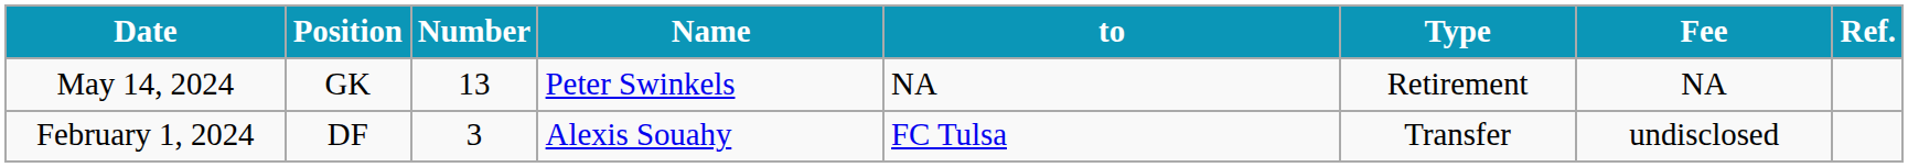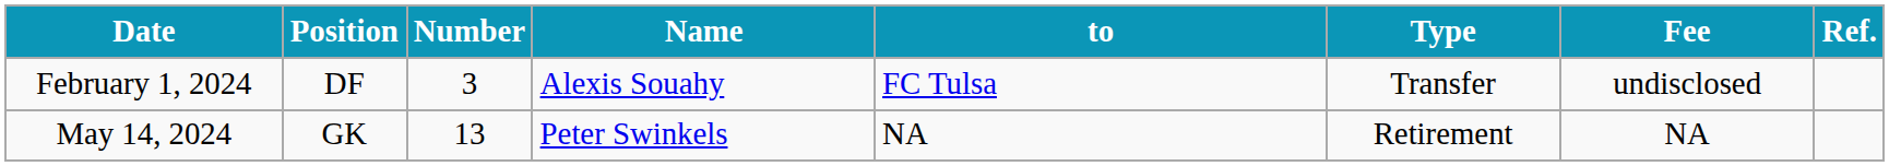rows swapped: February 1, 2024 <-> May 14, 2024
